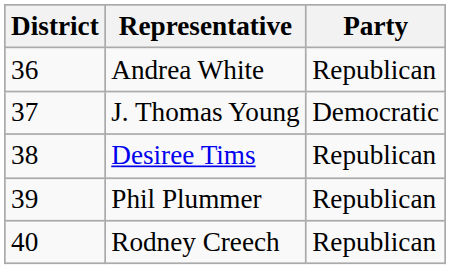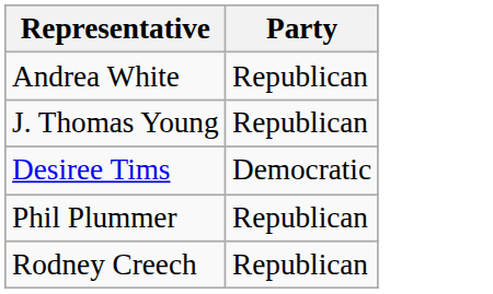- column: District | 36 | 37 | 38 | 39 | 40
J. Thomas Young | Party: Democratic -> Republican
Desiree Tims | Party: Republican -> Democratic
